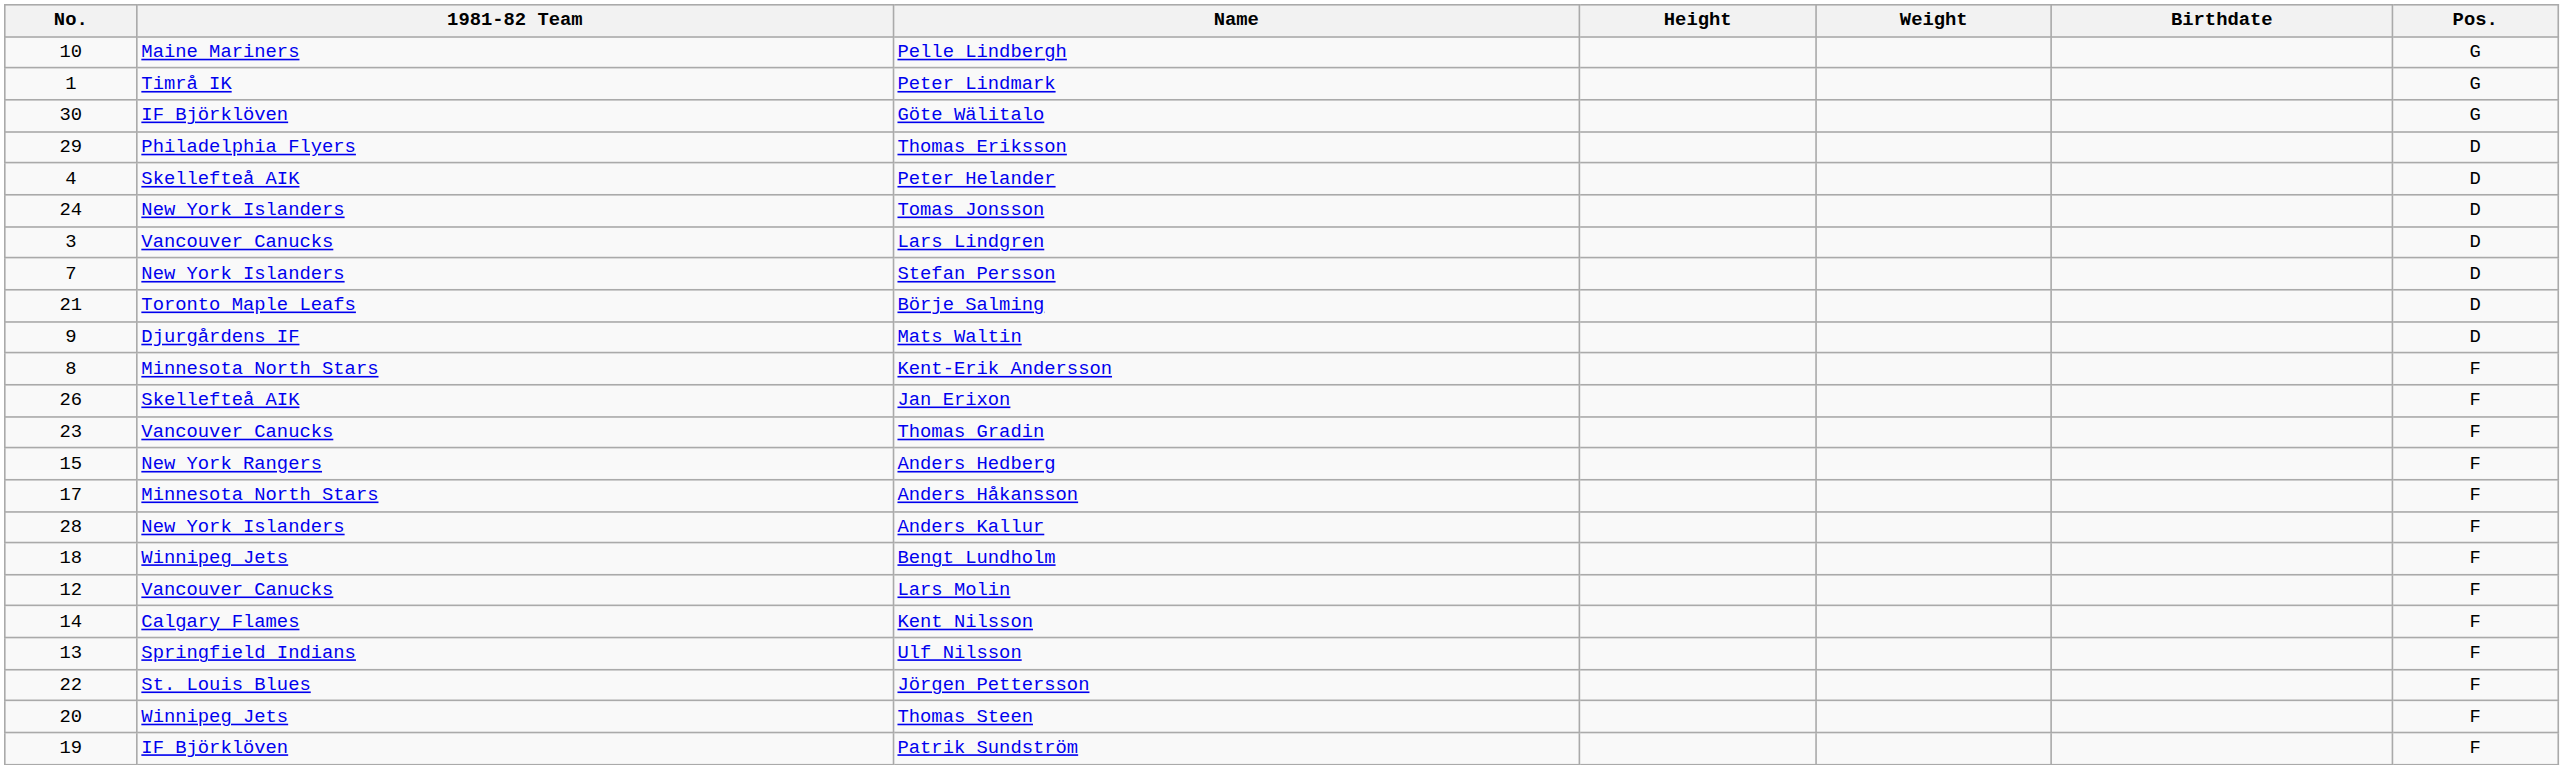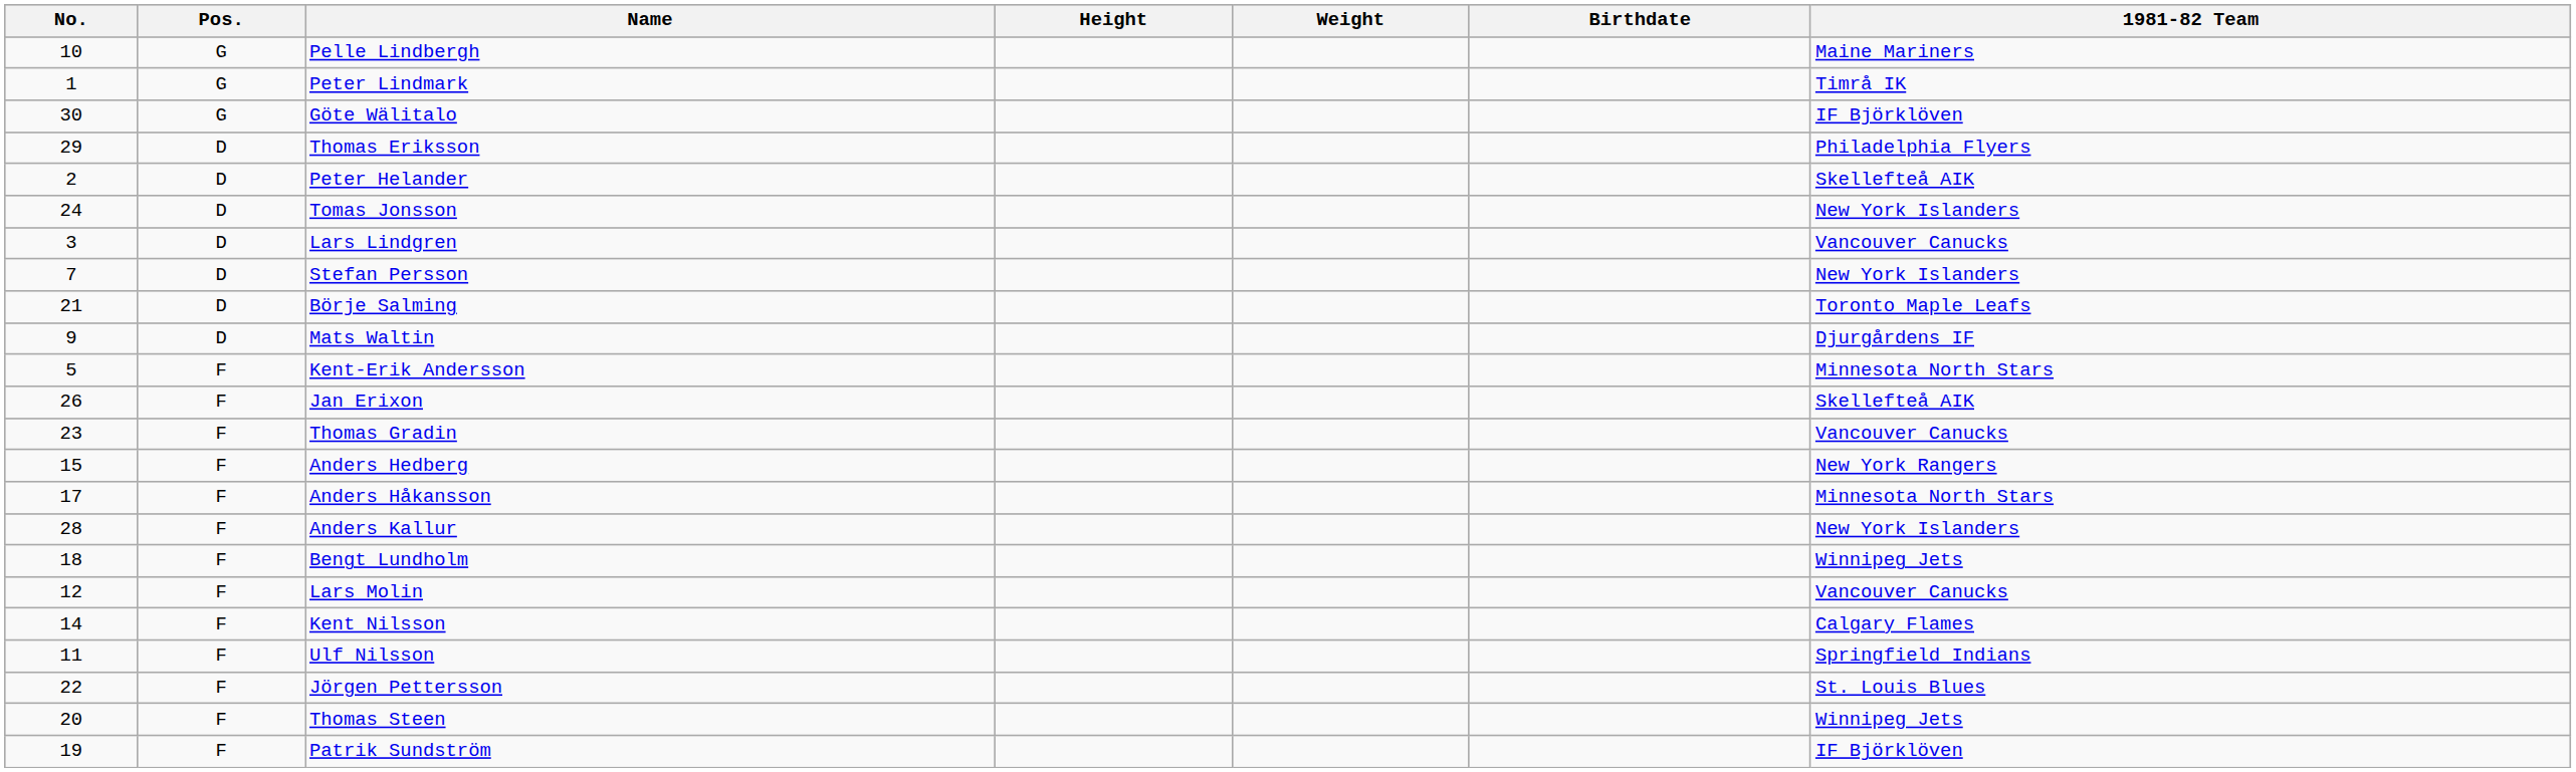columns swapped: Pos. <-> 1981-82 Team
Peter Helander | No.: 4 -> 2
Kent-Erik Andersson | No.: 8 -> 5
Ulf Nilsson | No.: 13 -> 11
